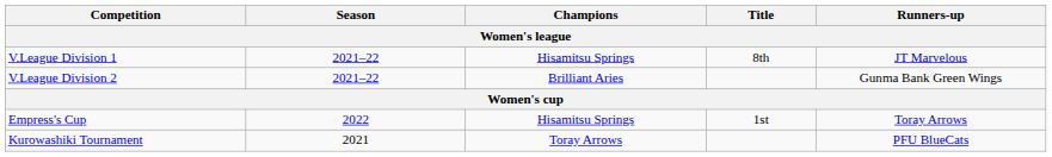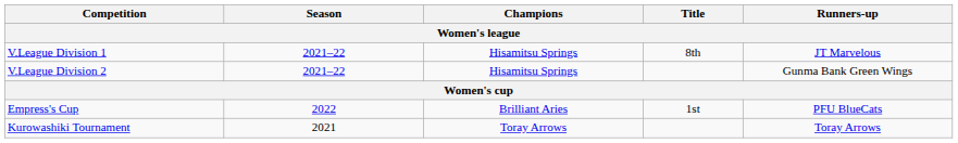V.League Division 2 | Champions: Brilliant Aries -> Hisamitsu Springs
Empress's Cup | Champions: Hisamitsu Springs -> Brilliant Aries
Empress's Cup | Runners-up: Toray Arrows -> PFU BlueCats
Kurowashiki Tournament | Runners-up: PFU BlueCats -> Toray Arrows
